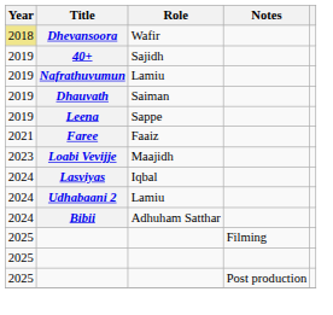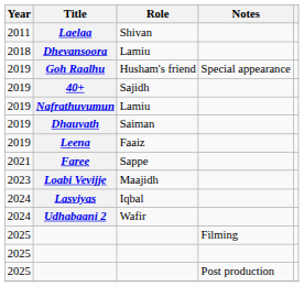+ row: 2011 | Laelaa | Shivan
Dhevansoora | Year: khaki background -> no background
Dhevansoora | Role: Wafir -> Lamiu
+ row: 2019 | Goh Raalhu | Husham's friend | Special appearance
Leena | Role: Sappe -> Faaiz
Faree | Role: Faaiz -> Sappe
Udhabaani 2 | Role: Lamiu -> Wafir
- row: 2024 | Bibii | Adhuham Satthar
